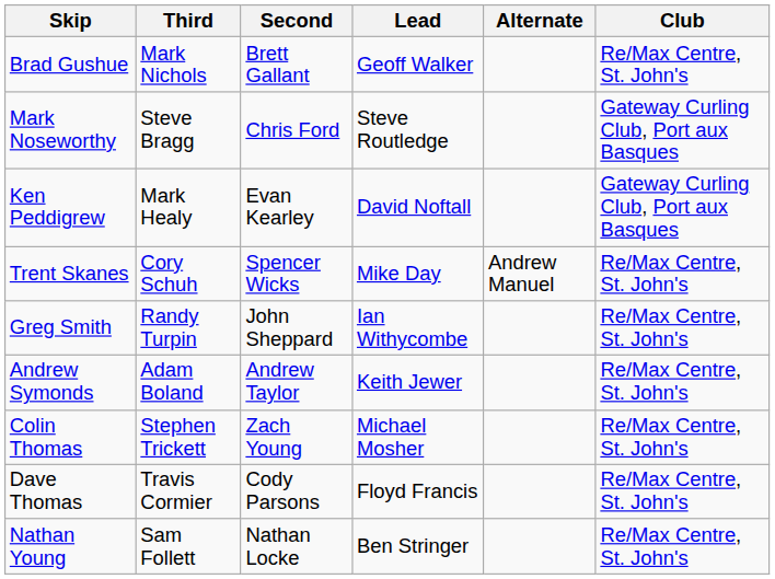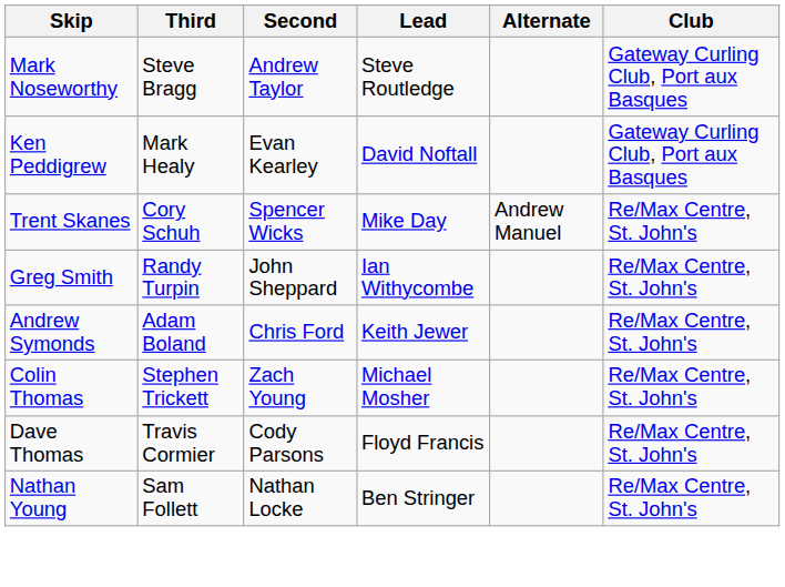- row: Brad Gushue | Mark Nichols | Brett Gallant | Geoff Walker | Re/Max Centre, St. John's
Mark Noseworthy | Second: Chris Ford -> Andrew Taylor
Andrew Symonds | Second: Andrew Taylor -> Chris Ford
